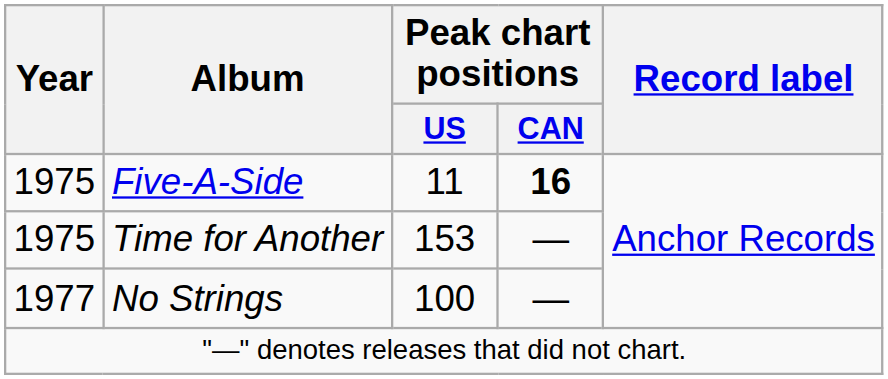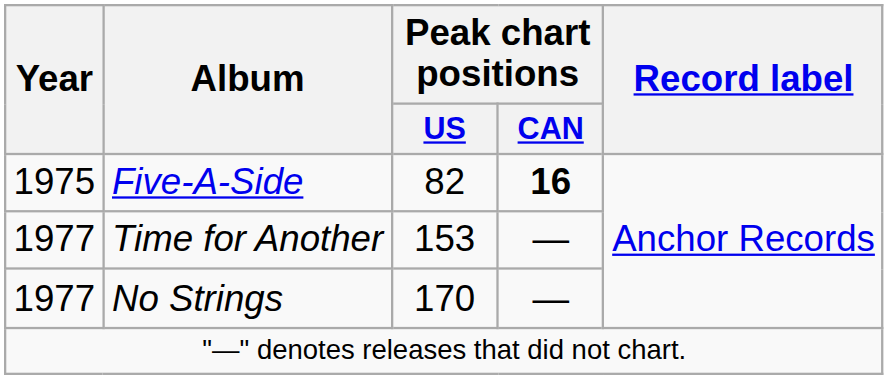Five-A-Side | Peak chart positions / US: 11 -> 82
Time for Another | Year: 1975 -> 1977
No Strings | Peak chart positions / US: 100 -> 170
